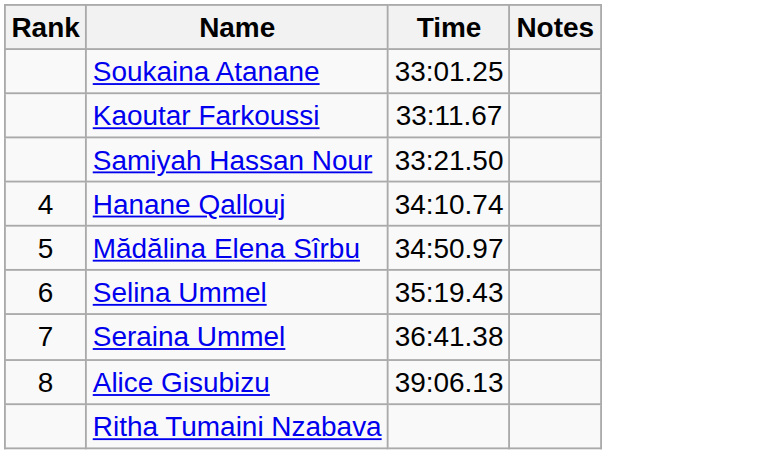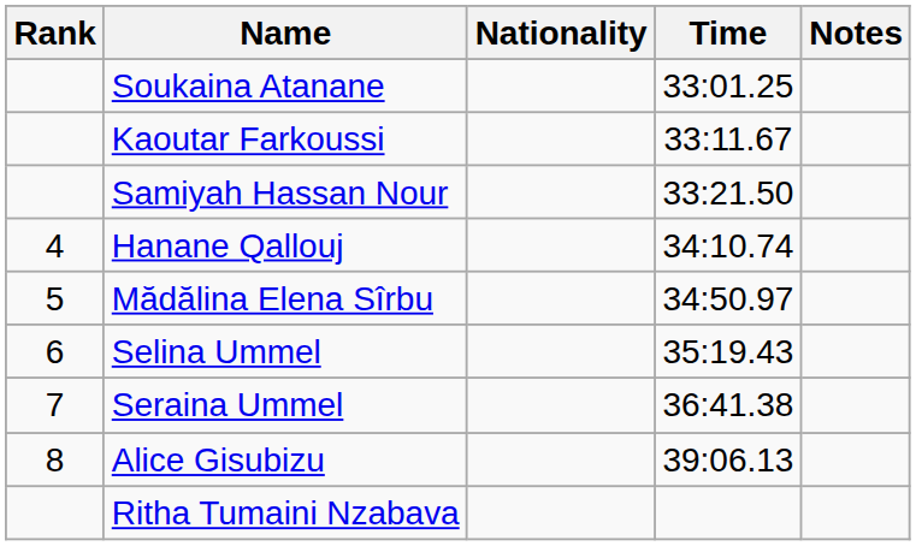+ column: Nationality
